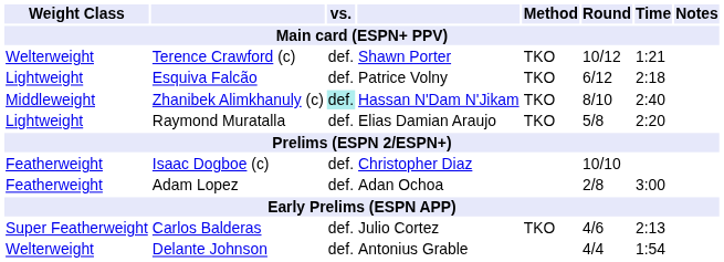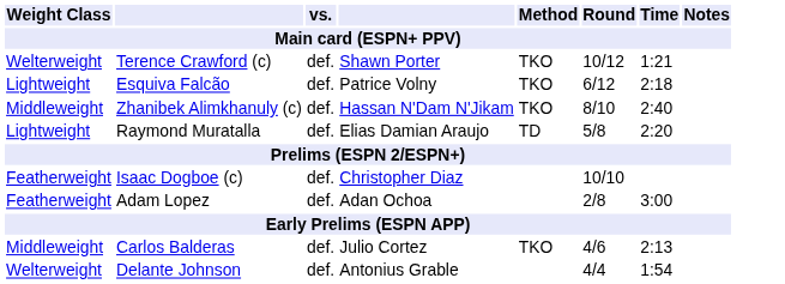Zhanibek Alimkhanuly (c) | vs.: paleturquoise background -> no background
Raymond Muratalla | Method: TKO -> TD
Carlos Balderas | Weight Class: Super Featherweight -> Middleweight
